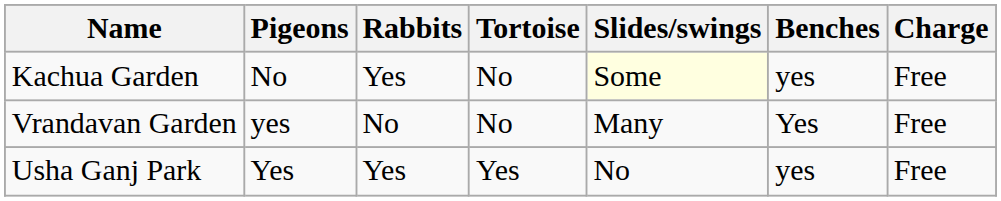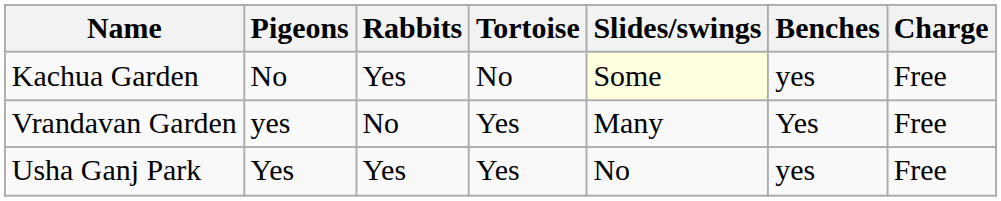Vrandavan Garden | Tortoise: No -> Yes
